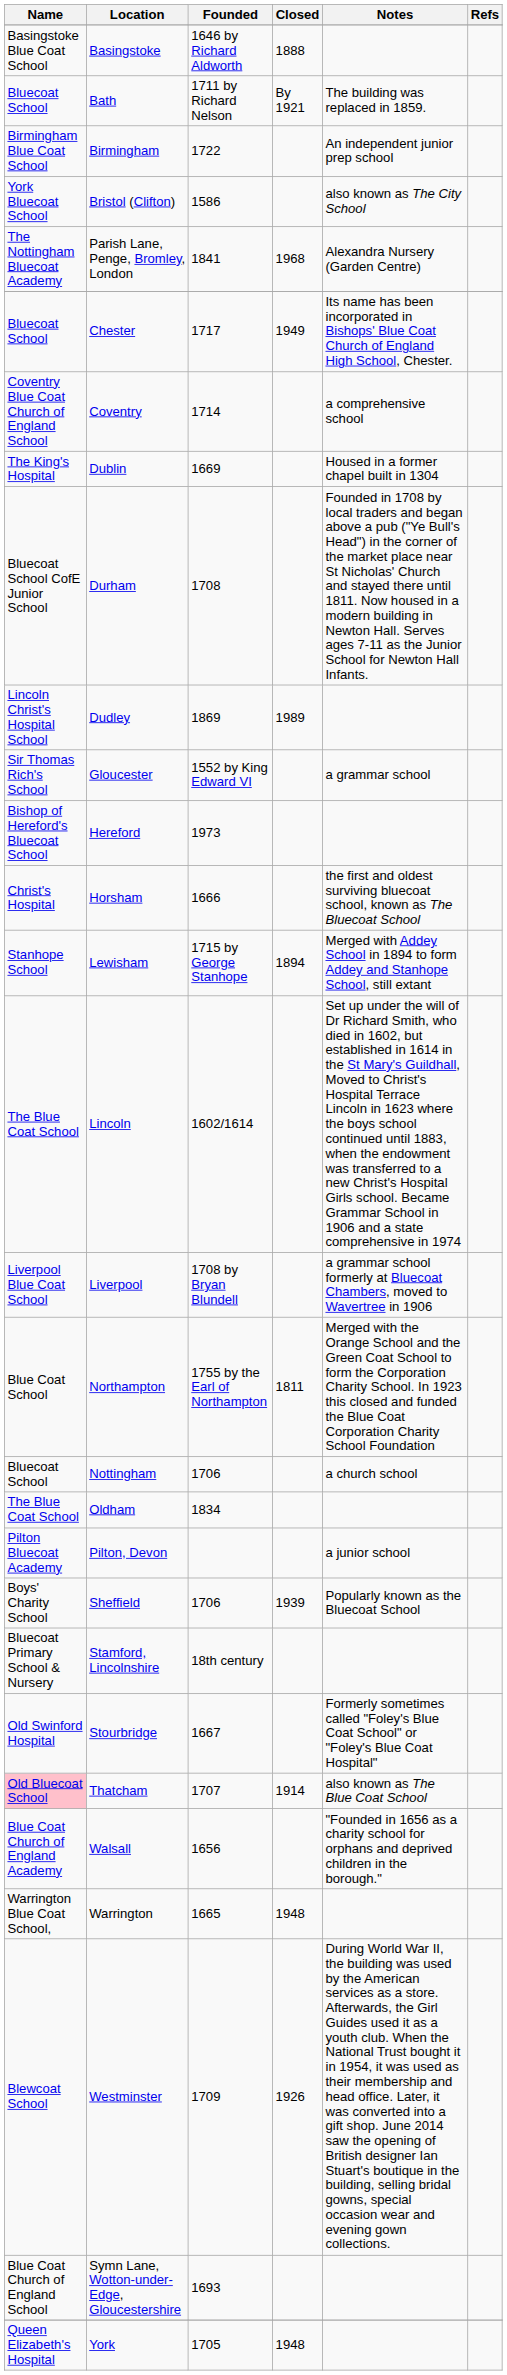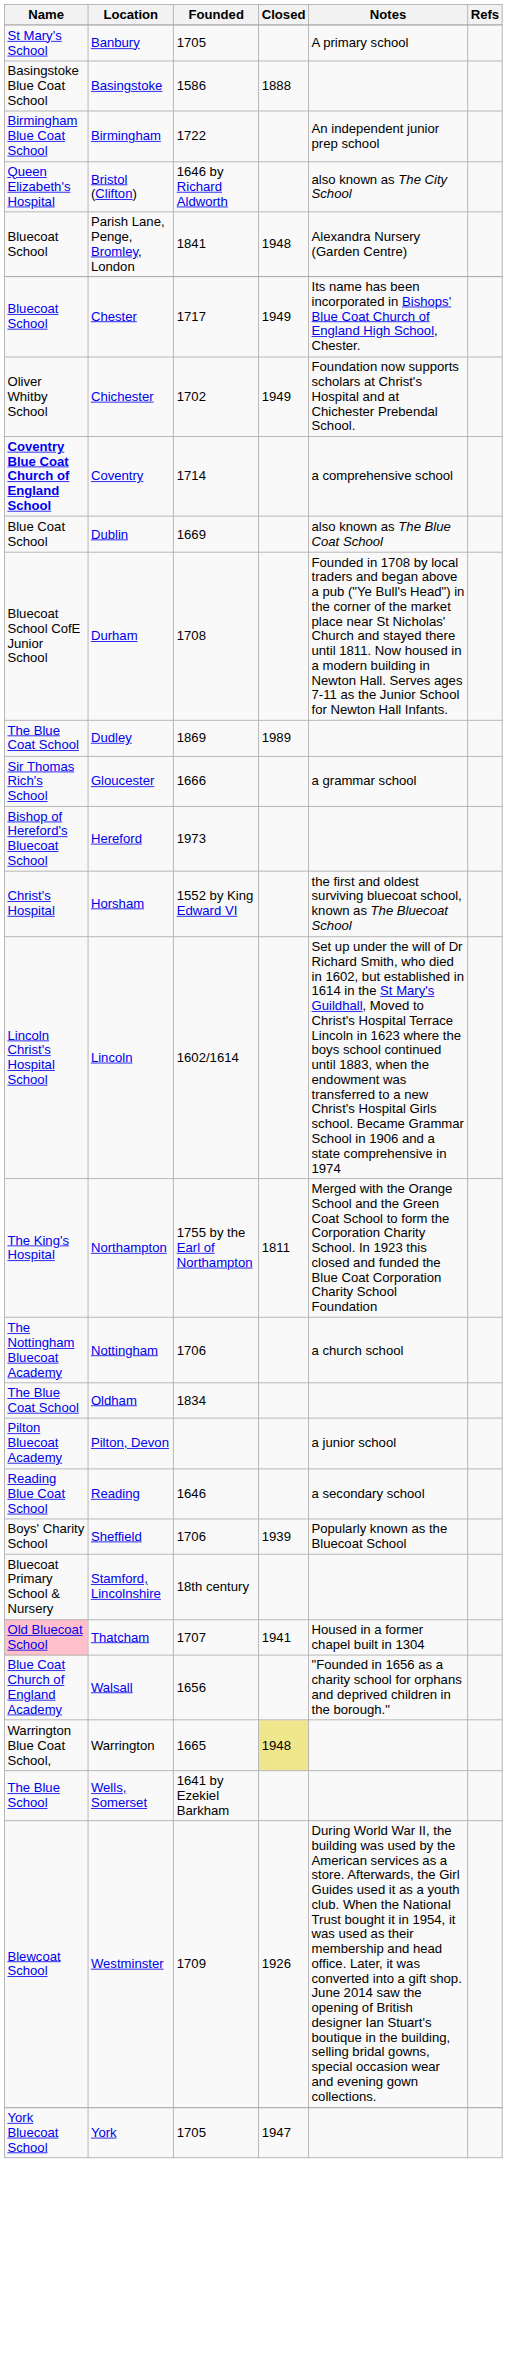+ row: St Mary's School | Banbury | 1705 | A primary school
Basingstoke | Founded: 1646 by Richard Aldworth -> 1586
- row: Bluecoat School | Bath | 1711 by Richard Nelson | By 1921 | The building was replaced in 1859.
Bristol (Clifton) | Name: York Bluecoat School -> Queen Elizabeth's Hospital
Bristol (Clifton) | Founded: 1586 -> 1646 by Richard Aldworth
Parish Lane, Penge, Bromley, London | Name: The Nottingham Bluecoat Academy -> Bluecoat School
Parish Lane, Penge, Bromley, London | Closed: 1968 -> 1948
+ row: Oliver Whitby School | Chichester | 1702 | 1949 | Foundation now supports scholars at Christ's Hospital and at Chichester Prebendal School.
Coventry | Name: normal -> bold
Dublin | Name: The King's Hospital -> Blue Coat School
Dublin | Notes: Housed in a former chapel built in 1304 -> also known as The Blue Coat School
Dudley | Name: Lincoln Christ's Hospital School -> The Blue Coat School
Gloucester | Founded: 1552 by King Edward VI -> 1666
Horsham | Founded: 1666 -> 1552 by King Edward VI
- row: Stanhope School | Lewisham | 1715 by George Stanhope | 1894 | Merged with Addey School in 1894 to form Addey and Stanhope School, still extant
Lincoln | Name: The Blue Coat School -> Lincoln Christ's Hospital School
- row: Liverpool Blue Coat School | Liverpool | 1708 by Bryan Blundell | a grammar school formerly at Bluecoat Chambers, moved to Wavertree in 1906
Northampton | Name: Blue Coat School -> The King's Hospital
Nottingham | Name: Bluecoat School -> The Nottingham Bluecoat Academy
+ row: Reading Blue Coat School | Reading | 1646 | a secondary school
- row: Old Swinford Hospital | Stourbridge | 1667 | Formerly sometimes called "Foley's Blue Coat School" or "Foley's Blue Coat Hospital"
Thatcham | Closed: 1914 -> 1941
Thatcham | Notes: also known as The Blue Coat School -> Housed in a former chapel built in 1304
Warrington | Closed: no background -> khaki background
+ row: The Blue School | Wells, Somerset | 1641 by Ezekiel Barkham
- row: Blue Coat Church of England School | Symn Lane, Wotton-under-Edge, Gloucestershire | 1693
York | Name: Queen Elizabeth's Hospital -> York Bluecoat School
York | Closed: 1948 -> 1947
